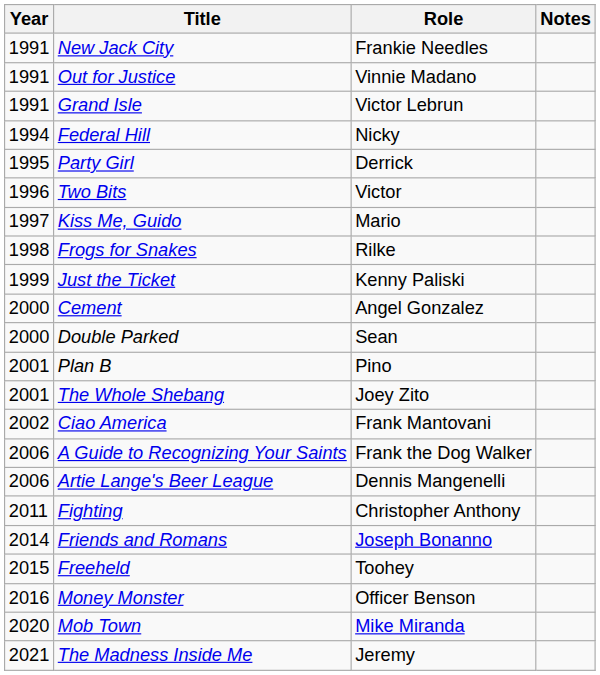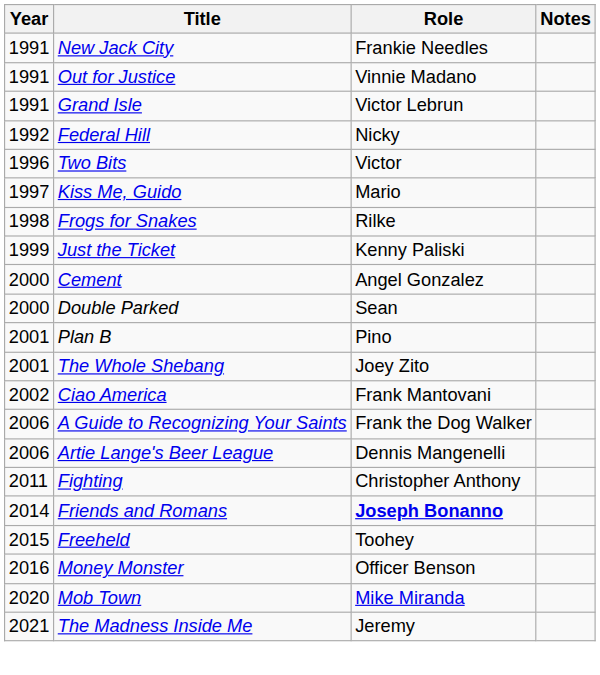Federal Hill | Year: 1994 -> 1992
- row: 1995 | Party Girl | Derrick
Friends and Romans | Role: normal -> bold
